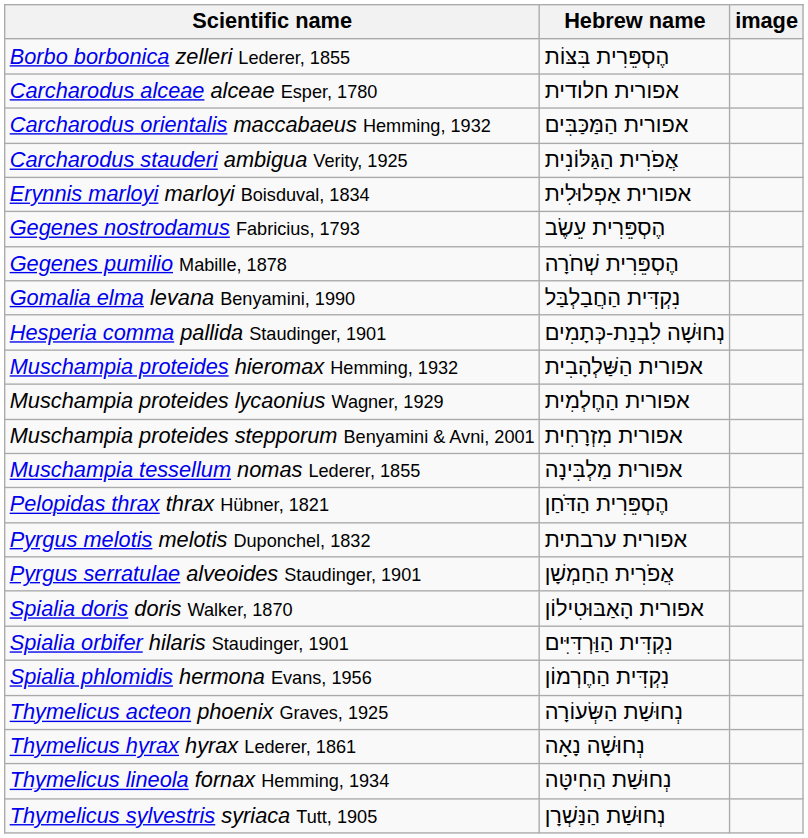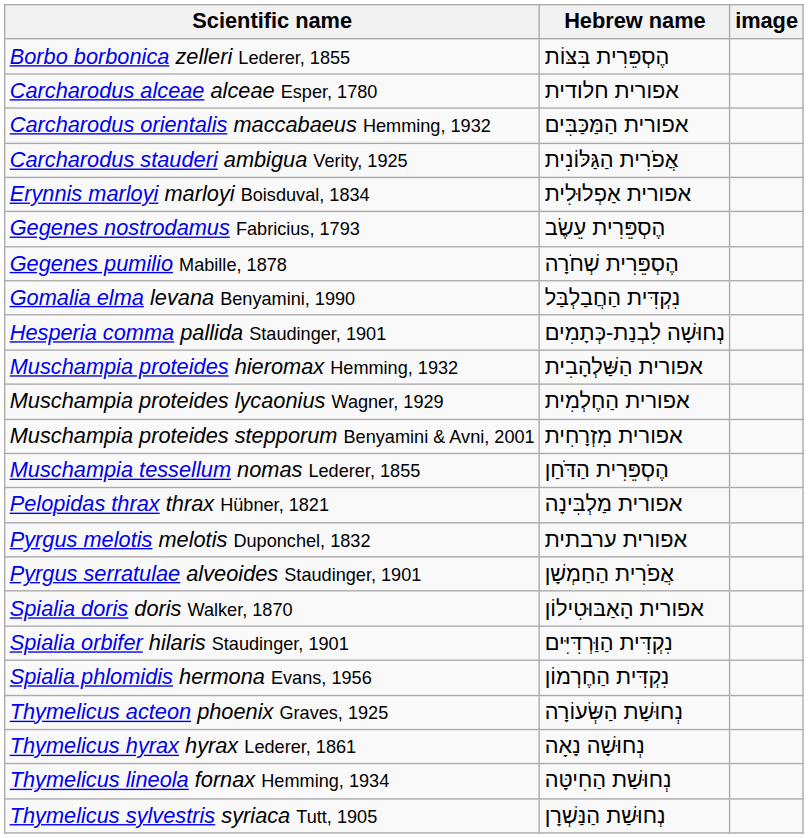Muschampia tessellum nomas Lederer, 1855 | Hebrew name: אפורית מַלְבִּינָה -> הֶסְפֵּרִית הַדֹּחַן
Pelopidas thrax thrax Hübner, 1821 | Hebrew name: הֶסְפֵּרִית הַדֹּחַן -> אפורית מַלְבִּינָה
